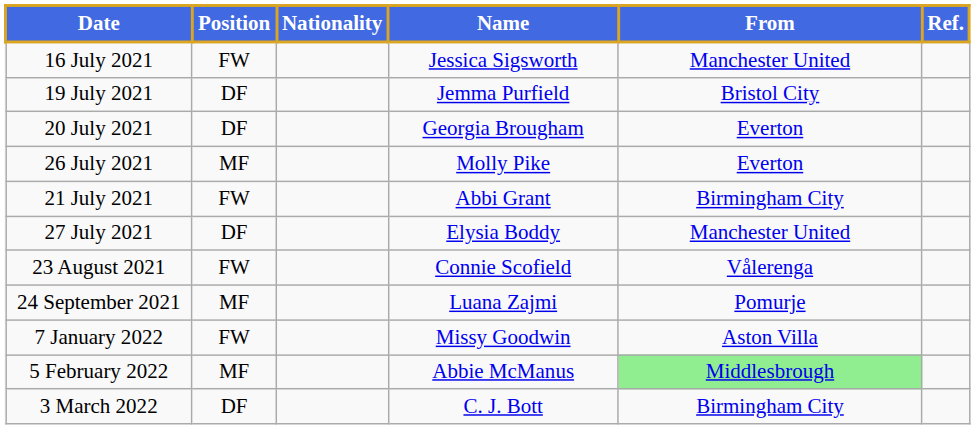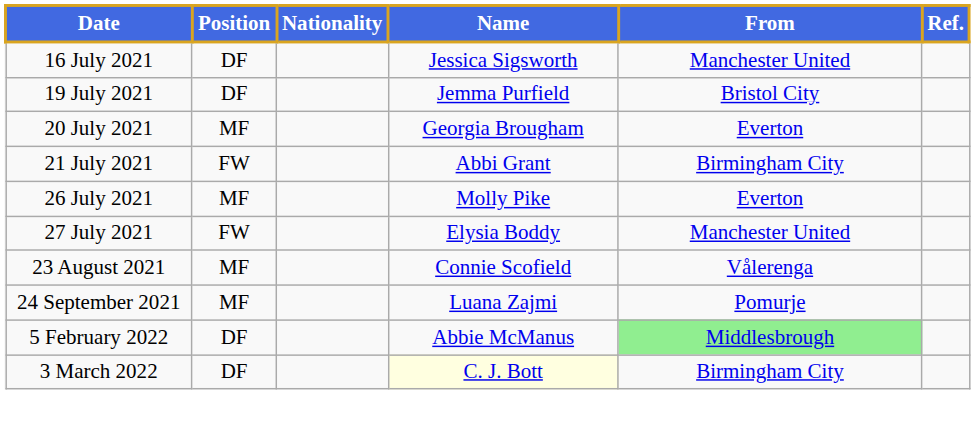16 July 2021 | Position: FW -> DF
20 July 2021 | Position: DF -> MF
rows swapped: 21 July 2021 <-> 26 July 2021
27 July 2021 | Position: DF -> FW
23 August 2021 | Position: FW -> MF
- row: 7 January 2022 | FW | Missy Goodwin | Aston Villa
5 February 2022 | Position: MF -> DF
3 March 2022 | Name: no background -> lightyellow background
